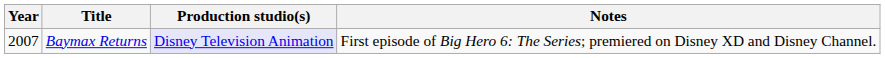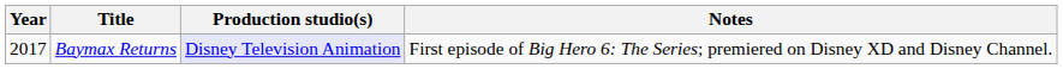Baymax Returns | Year: 2007 -> 2017
